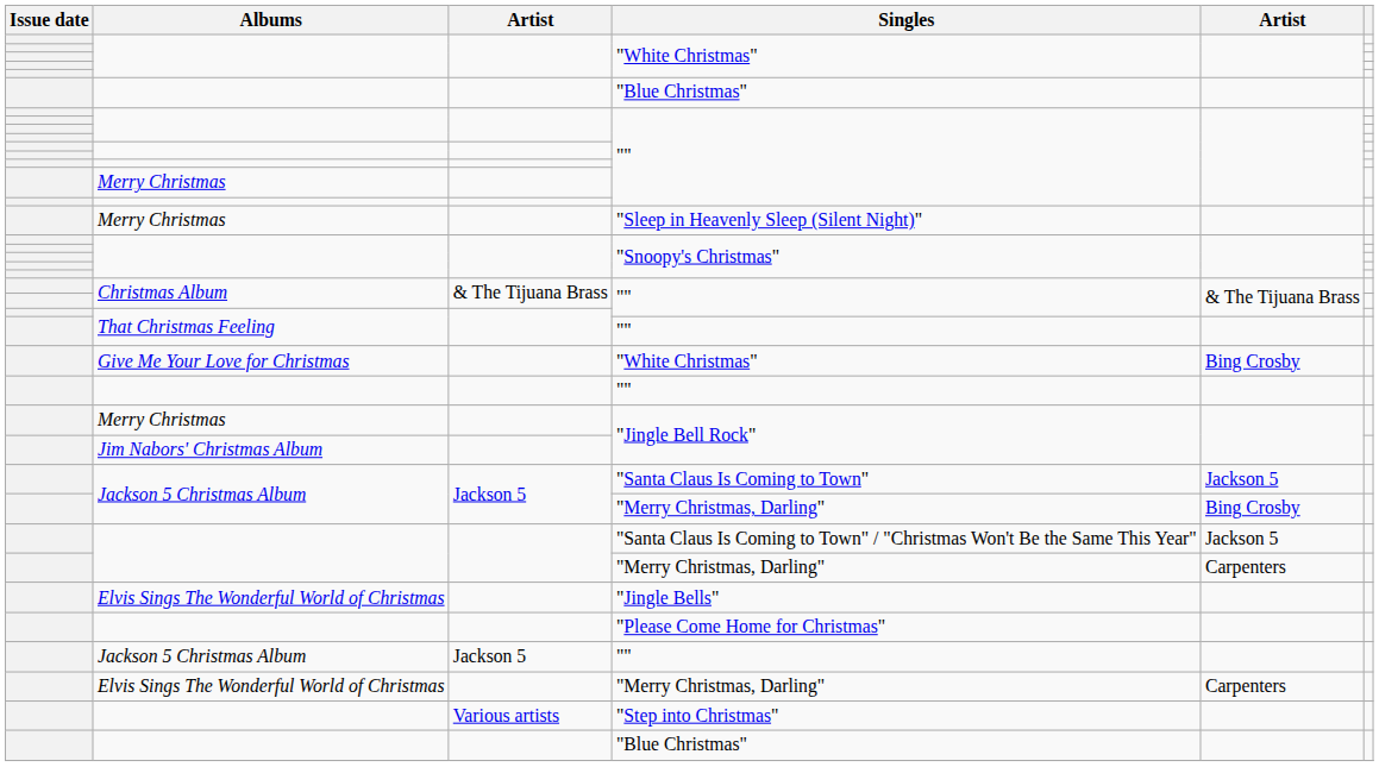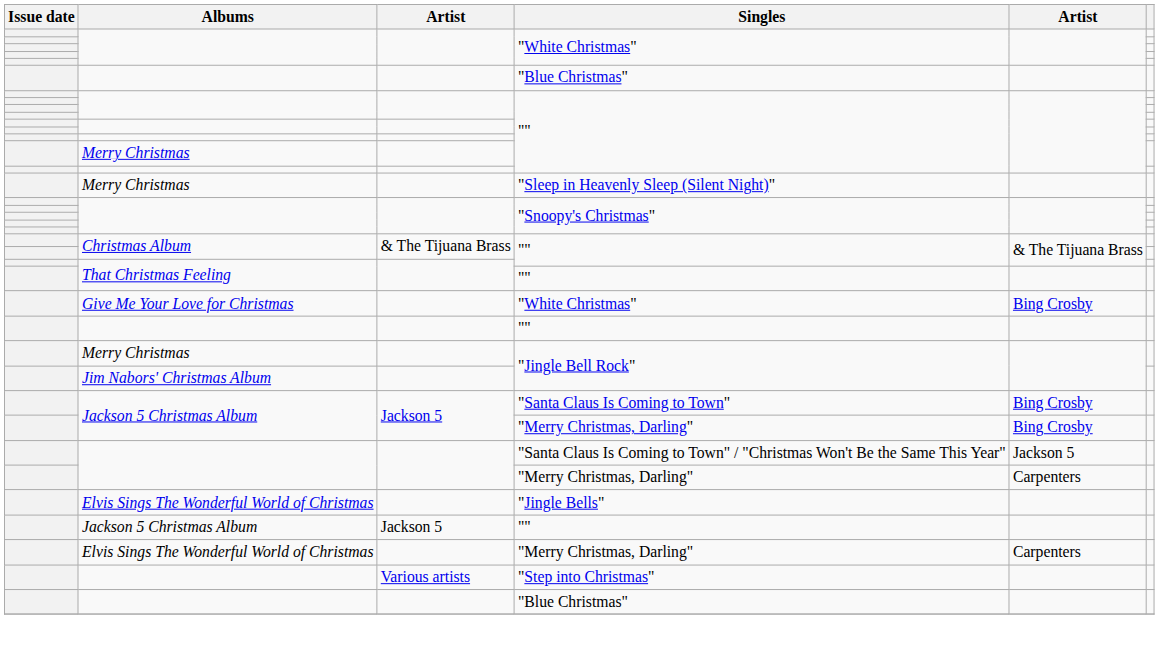"Santa Claus Is Coming to Town" | column 5: Jackson 5 -> Bing Crosby
- row: "Please Come Home for Christmas"
